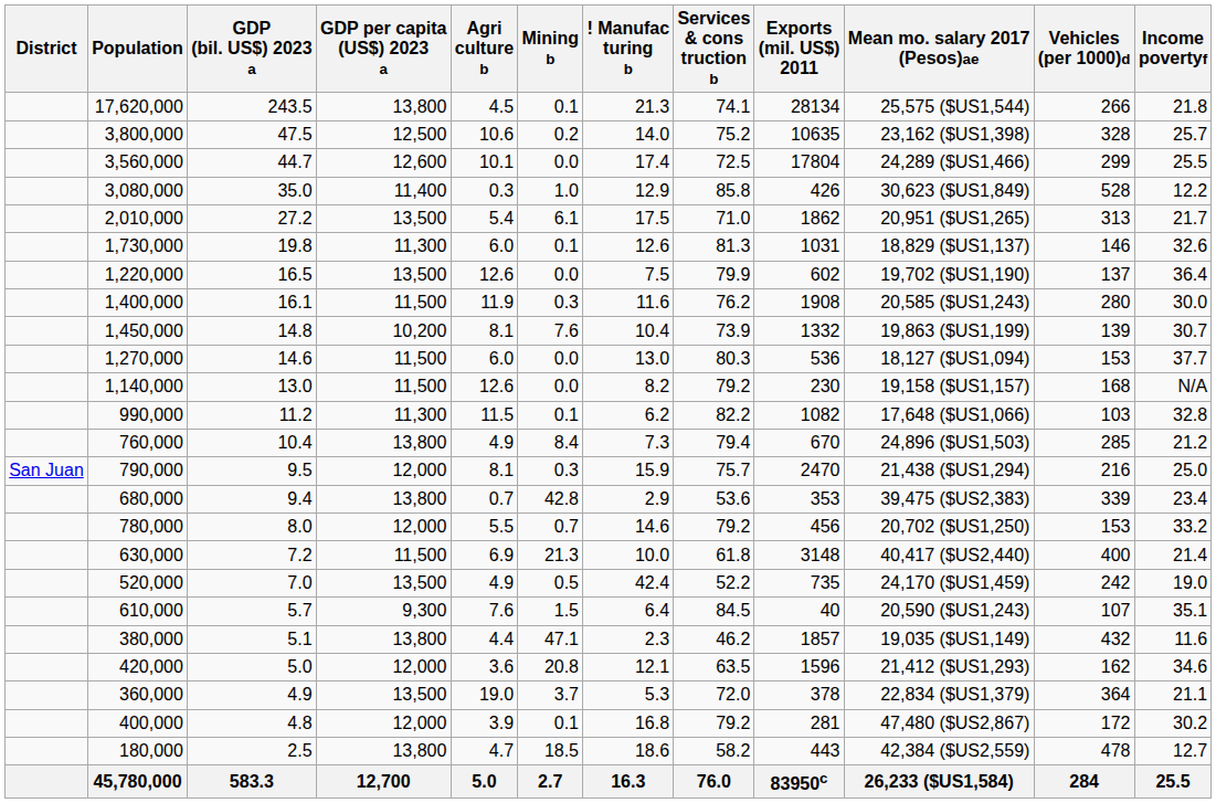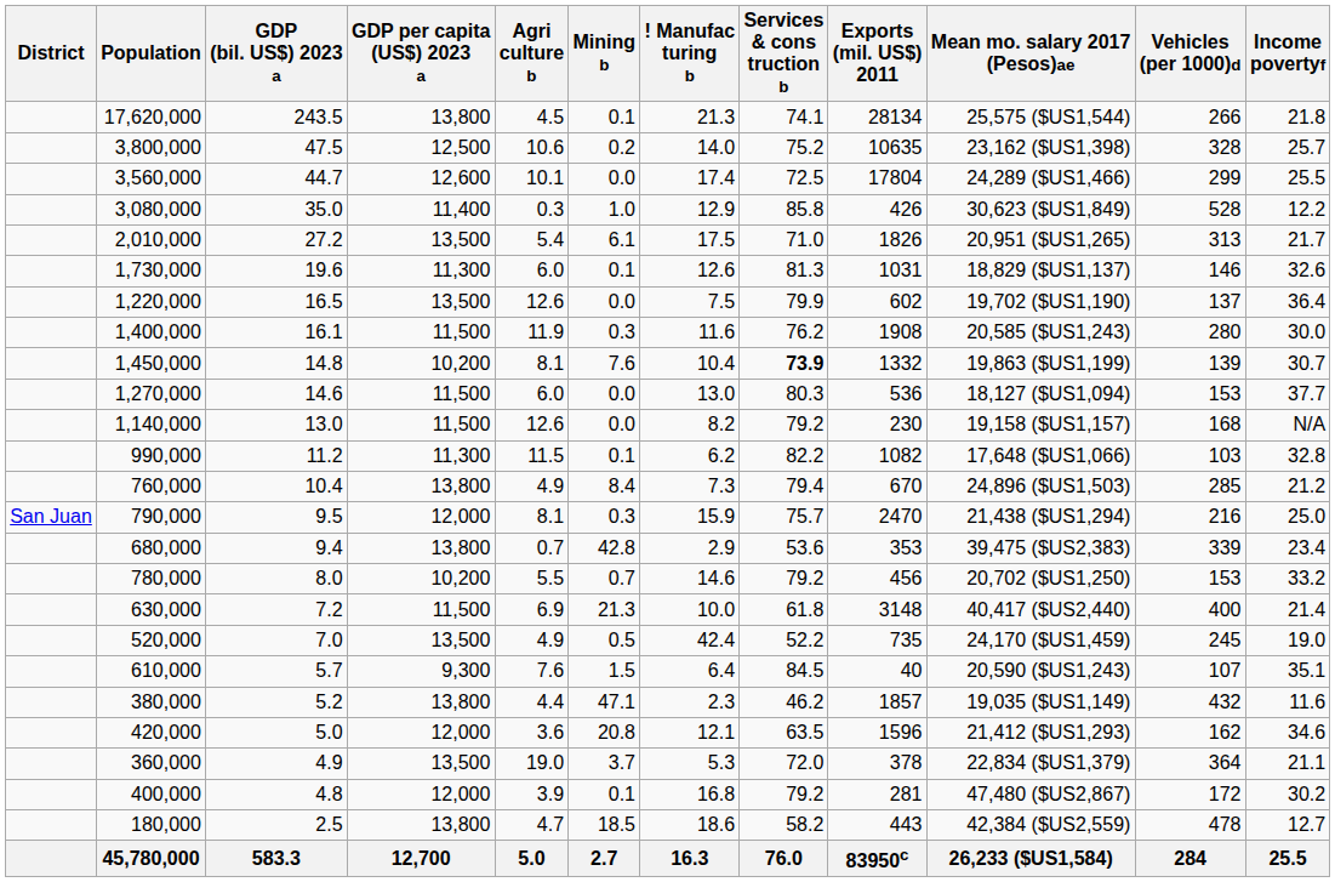2,010,000 | Exports (mil. US$) 2011: 1862 -> 1826
1,730,000 | GDP (bil. US$) 2023 a: 19.8 -> 19.6
1,450,000 | Services & cons truction b: normal -> bold
780,000 | GDP per capita (US$) 2023 a: 12,000 -> 10,200
520,000 | Vehicles (per 1000)d: 242 -> 245
380,000 | GDP (bil. US$) 2023 a: 5.1 -> 5.2
